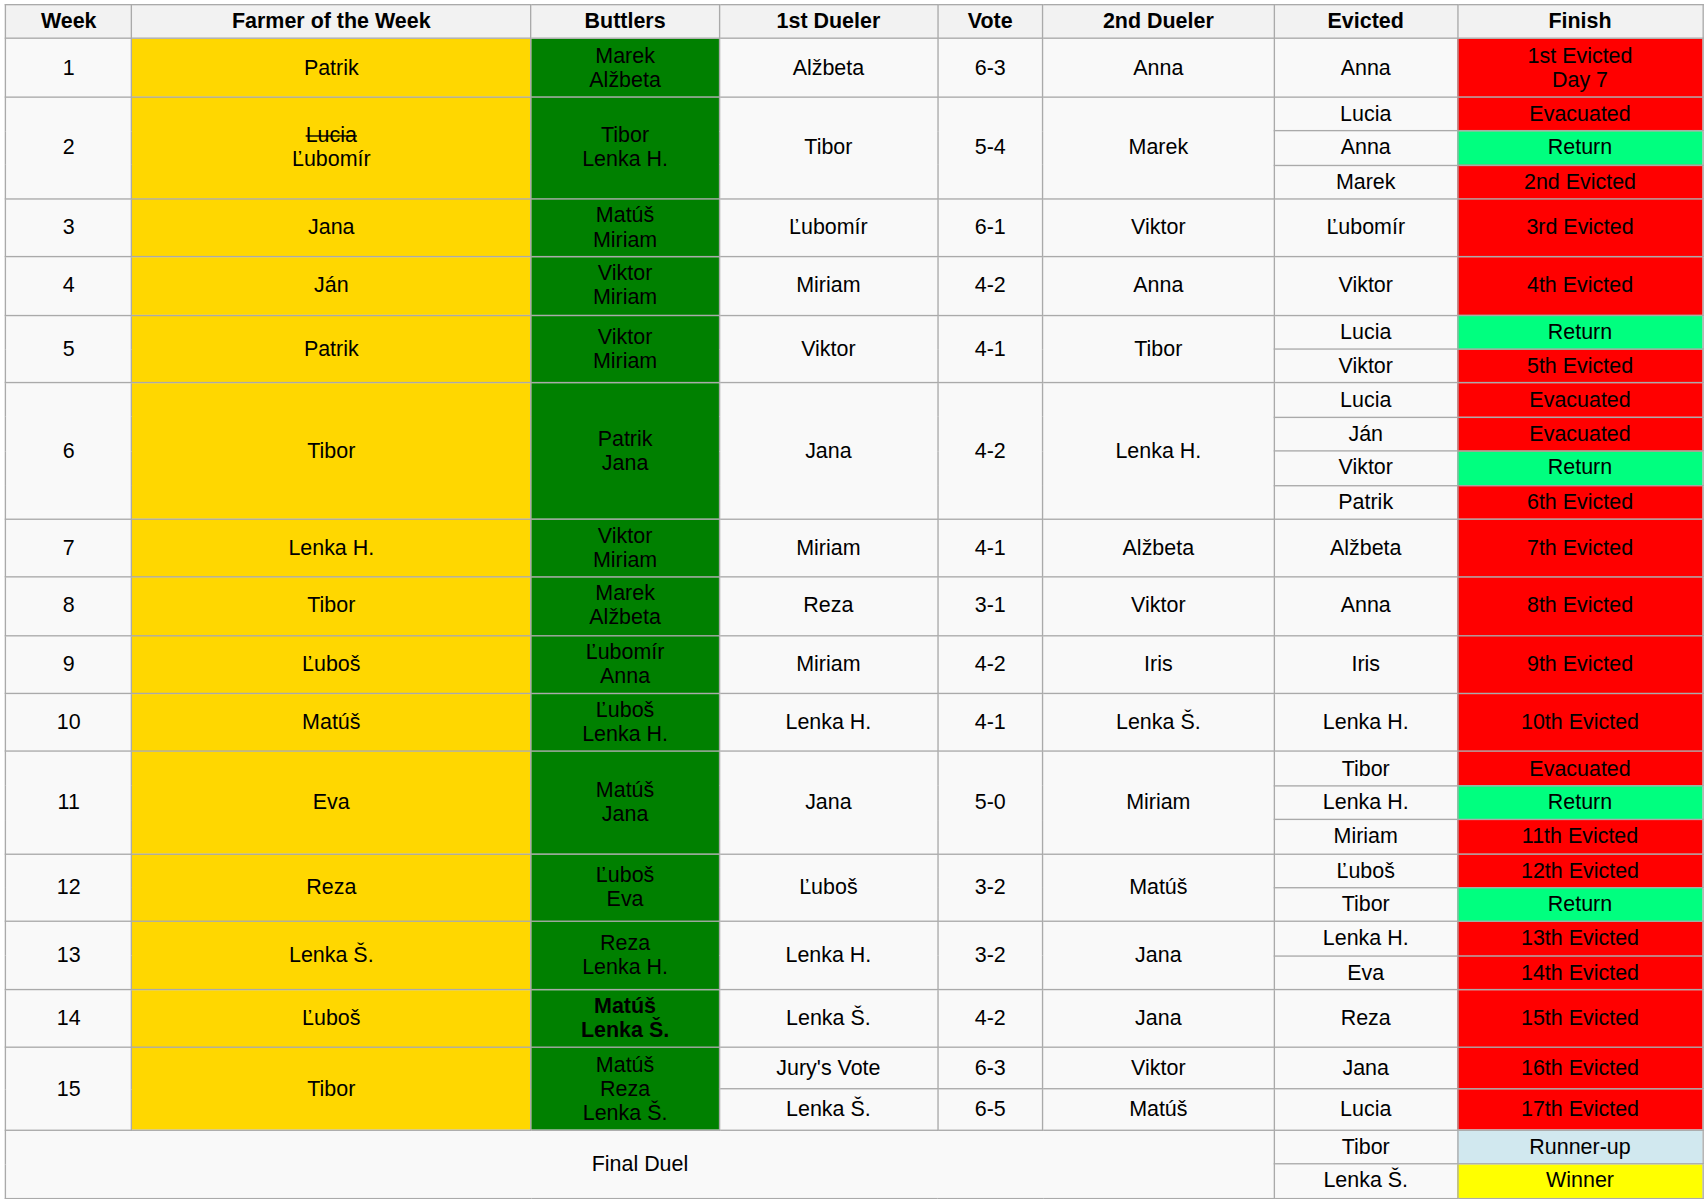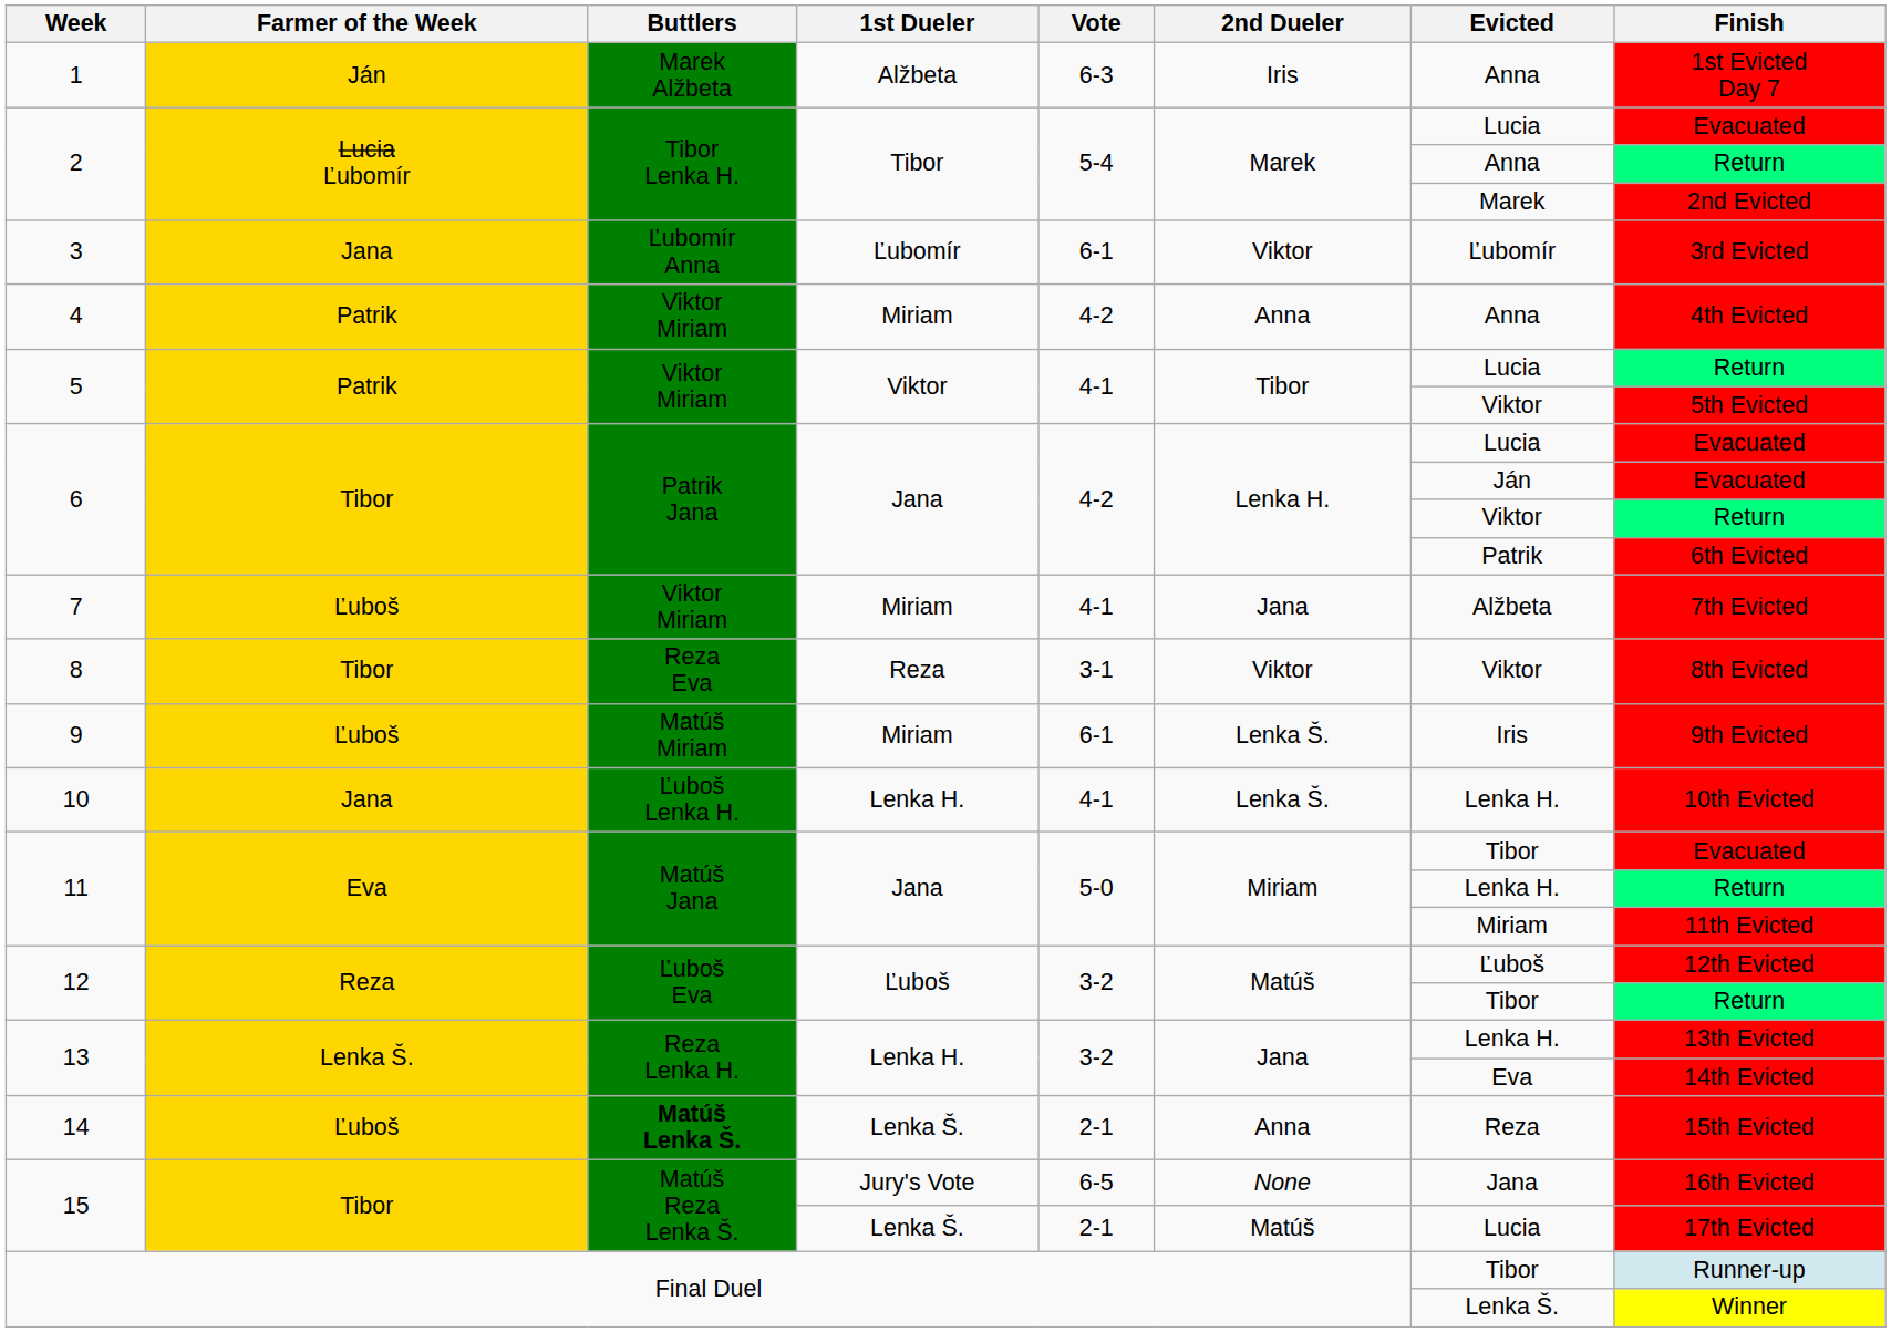1 | Farmer of the Week: Patrik -> Ján
1 | 2nd Dueler: Anna -> Iris
3 | Buttlers: Matúš Miriam -> Ľubomír Anna
4 | Farmer of the Week: Ján -> Patrik
4 | Evicted: Viktor -> Anna
7 | Farmer of the Week: Lenka H. -> Ľuboš
7 | 2nd Dueler: Alžbeta -> Jana
8 | Buttlers: Marek Alžbeta -> Reza Eva
8 | Evicted: Anna -> Viktor
9 | Buttlers: Ľubomír Anna -> Matúš Miriam
9 | Vote: 4-2 -> 6-1
9 | 2nd Dueler: Iris -> Lenka Š.
10 | Farmer of the Week: Matúš -> Jana
14 | Vote: 4-2 -> 2-1
14 | 2nd Dueler: Jana -> Anna
15 / Jury's Vote | Vote: 6-3 -> 6-5
15 / Jury's Vote | 2nd Dueler: Viktor -> None
15 / Lenka Š. | Vote: 6-5 -> 2-1
